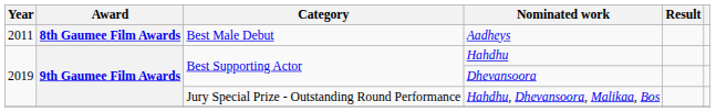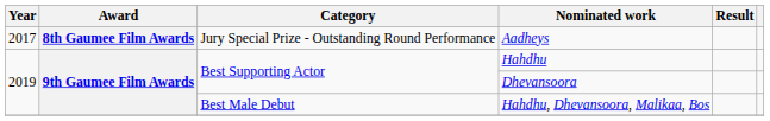Aadheys | Year: 2011 -> 2017
Aadheys | Category: Best Male Debut -> Jury Special Prize - Outstanding Round Performance
Hahdhu, Dhevansoora, Malikaa, Bos | Category: Jury Special Prize - Outstanding Round Performance -> Best Male Debut
